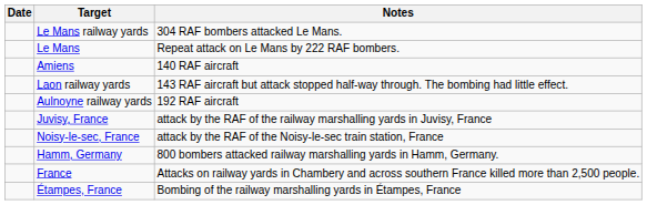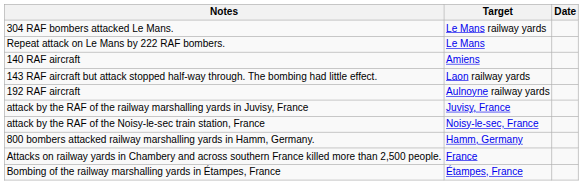columns swapped: Date <-> Notes
